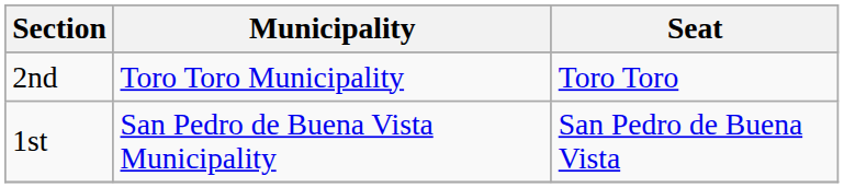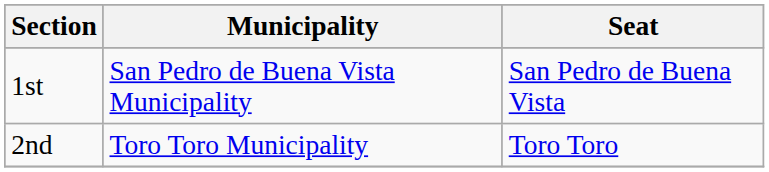rows swapped: 1st <-> 2nd
